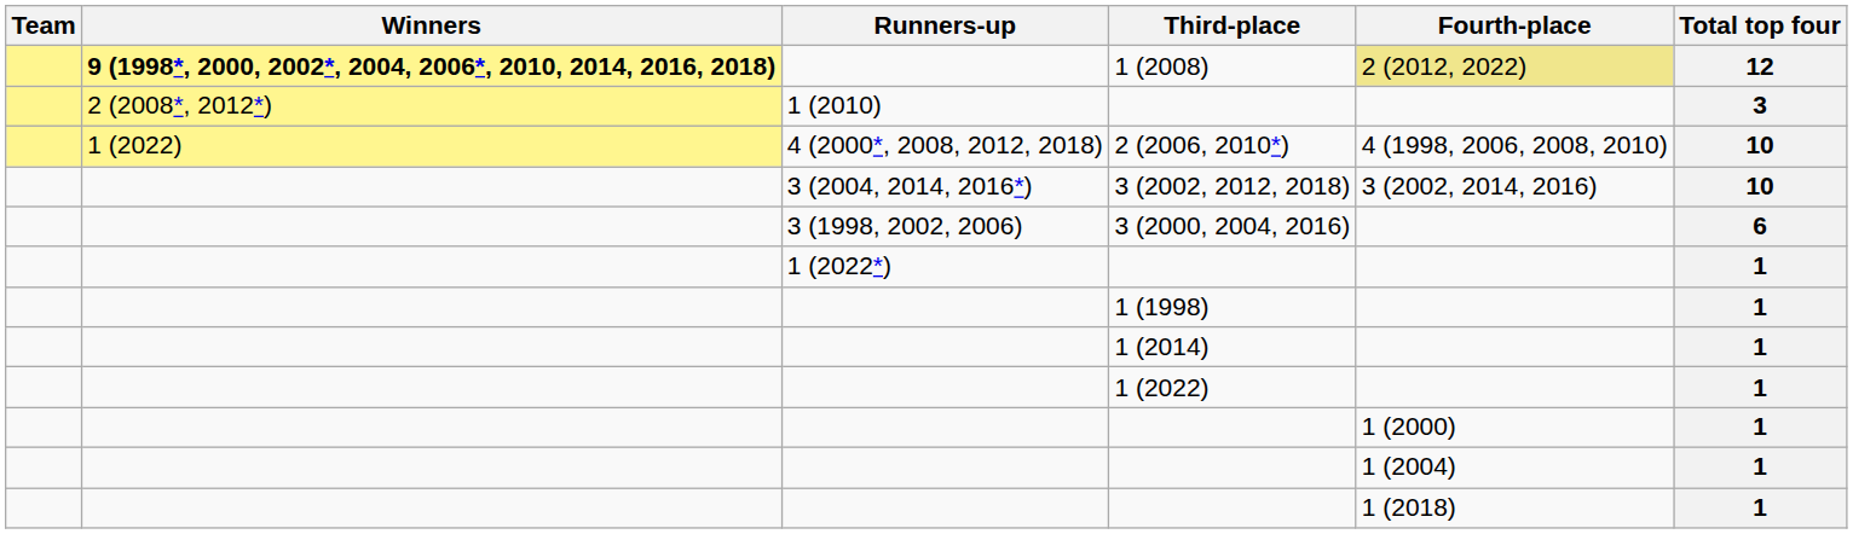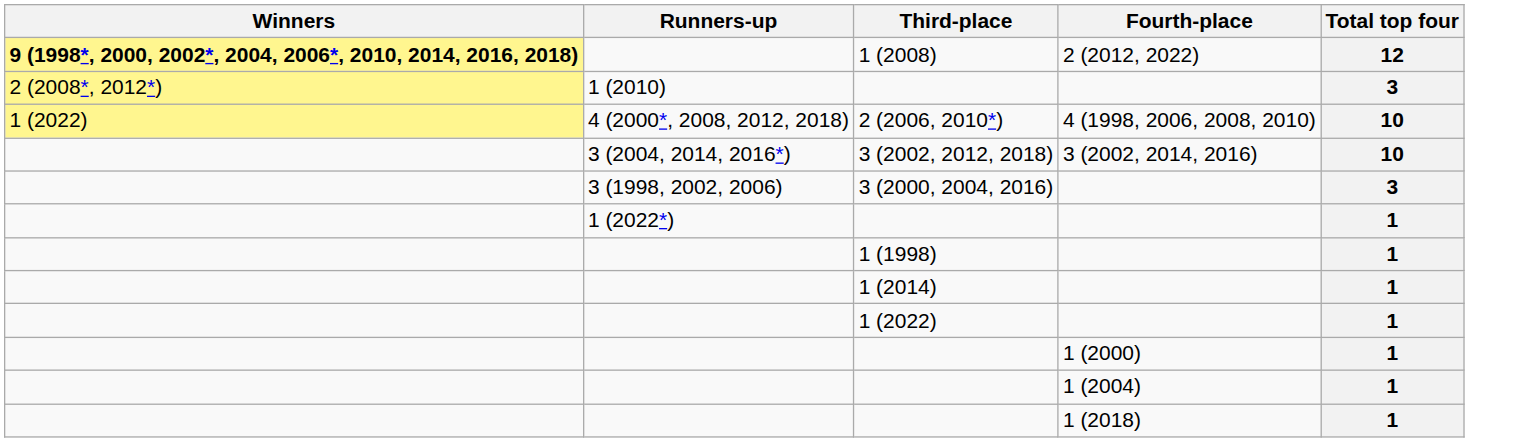- column: Team
1 (2008) | Fourth-place: khaki background -> no background
3 (2000, 2004, 2016) | Total top four: 6 -> 3
